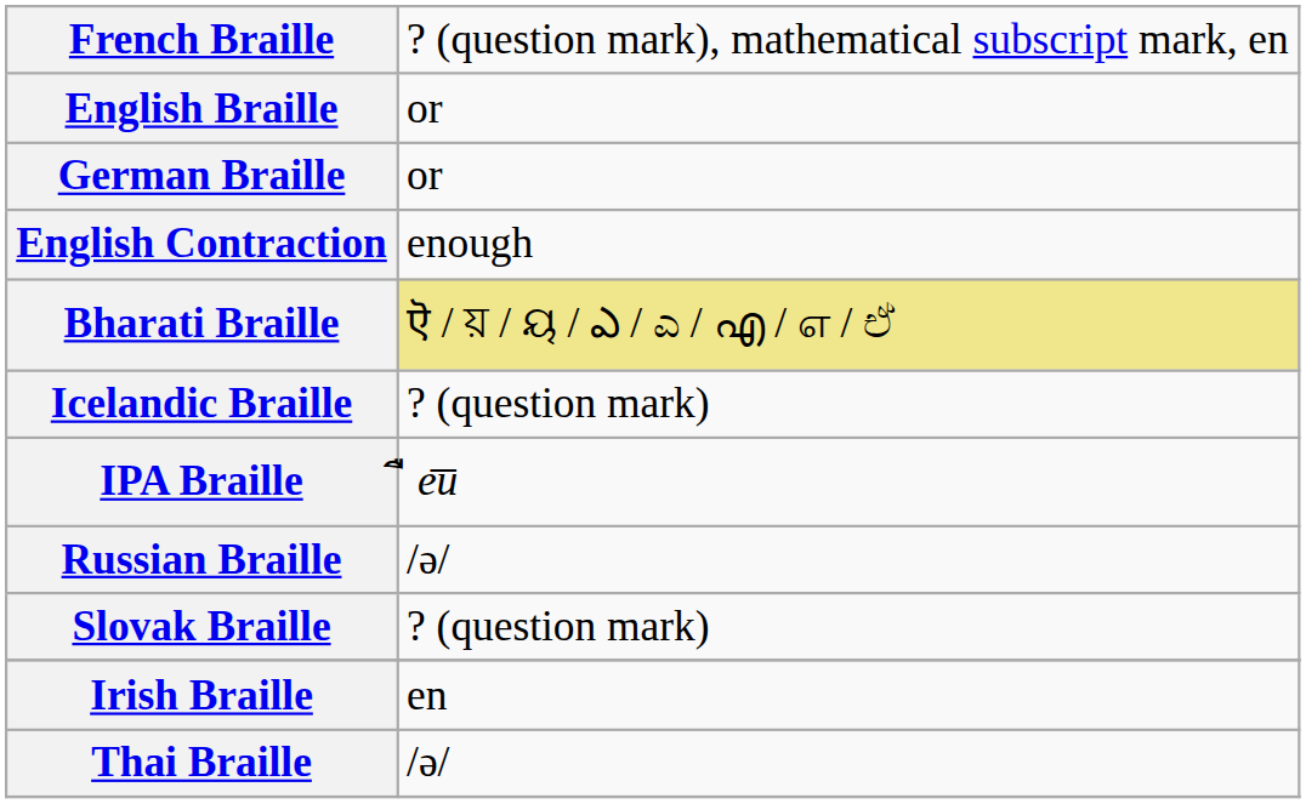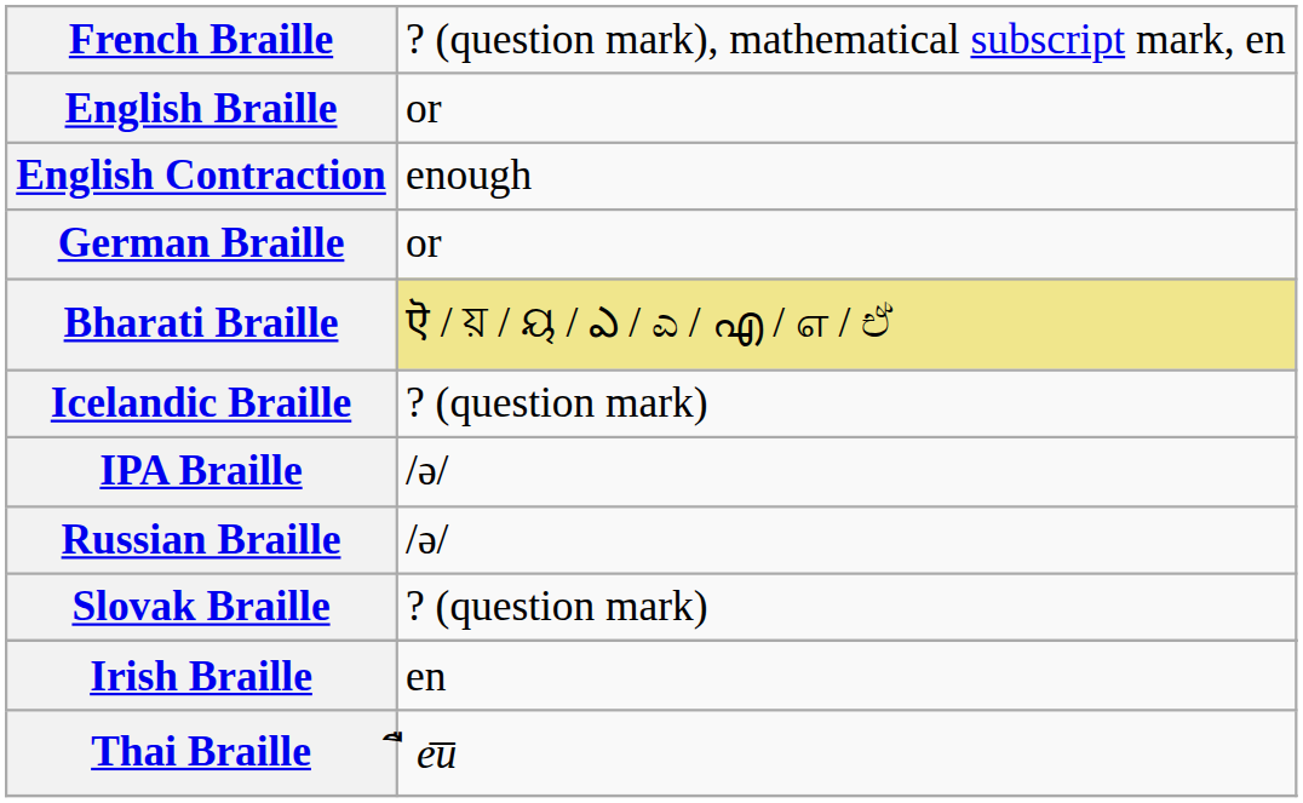rows swapped: English Contraction <-> German Braille
IPA Braille | column 2: ื e͞u -> /ə/
Thai Braille | column 2: /ə/ -> ื e͞u
